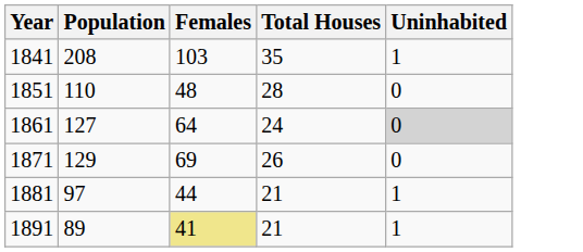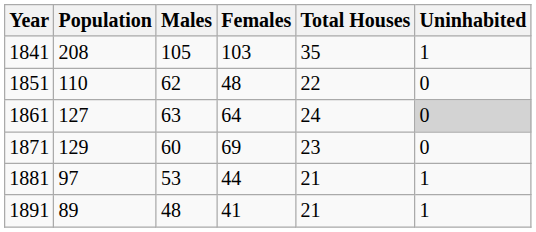+ column: Males | 105 | 62 | 63 | 60 | 53 | 48
1851 | Total Houses: 28 -> 22
1871 | Total Houses: 26 -> 23
1891 | Females: khaki background -> no background
